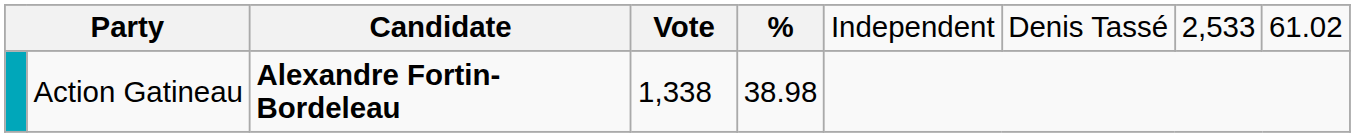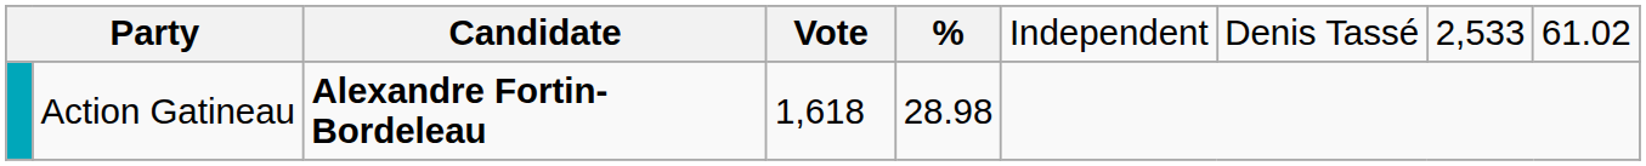Action Gatineau | column 4: 1,338 -> 1,618
Action Gatineau | column 5: 38.98 -> 28.98
